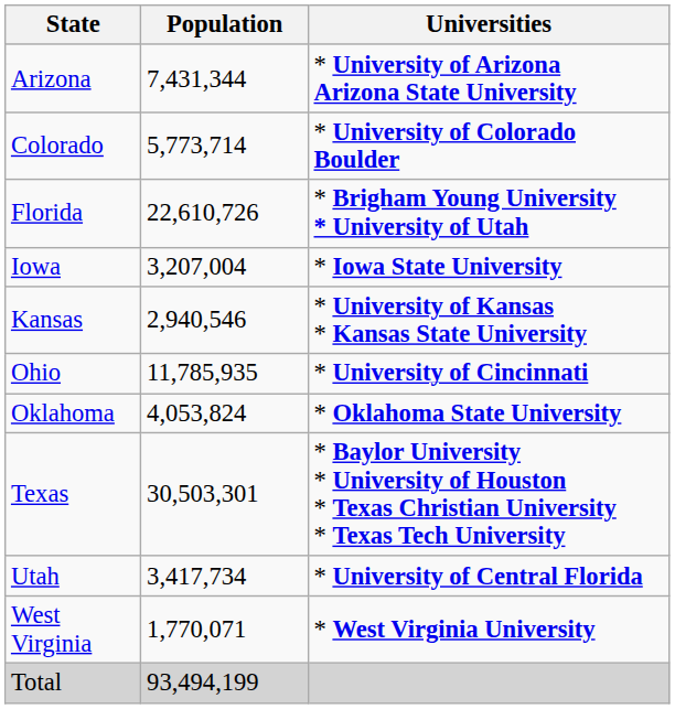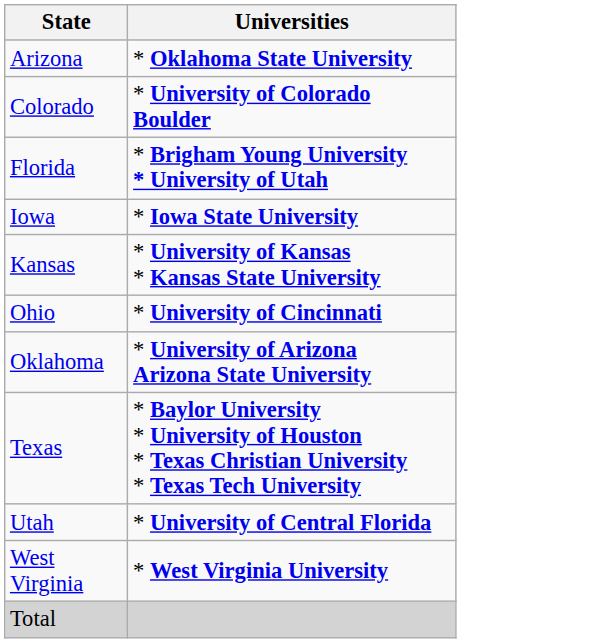- column: Population | 7,431,344 | 5,773,714 | 22,610,726 | 3,207,004 | 2,940,546 | 11,785,935 | 4,053,824 | 30,503,301 | 3,417,734 | 1,770,071 | 93,494,199
Arizona | Universities: * University of Arizona Arizona State University -> * Oklahoma State University
Oklahoma | Universities: * Oklahoma State University -> * University of Arizona Arizona State University
